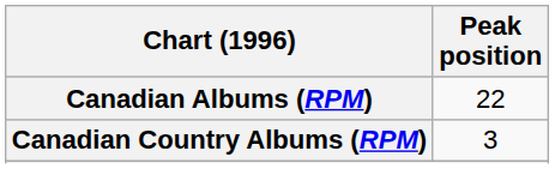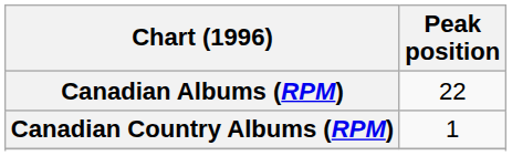Canadian Country Albums (RPM) | Peak position: 3 -> 1
